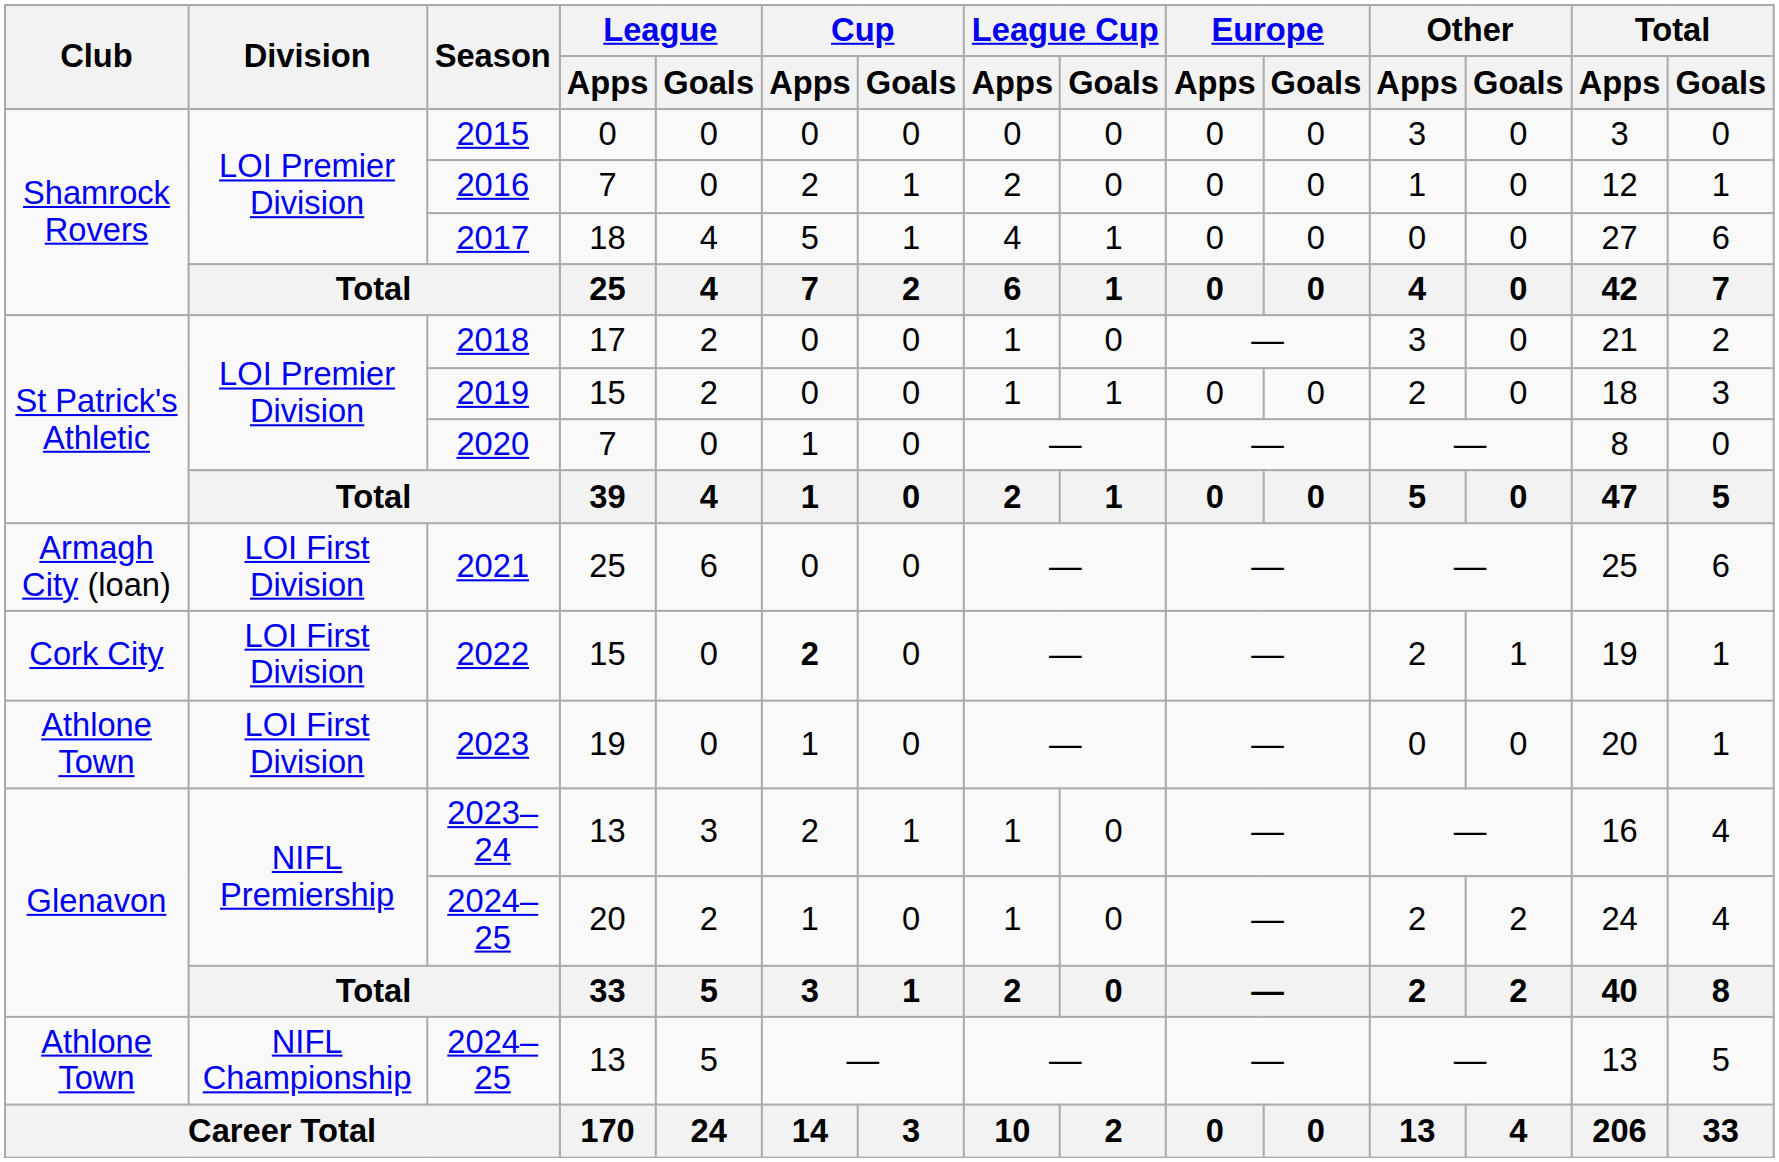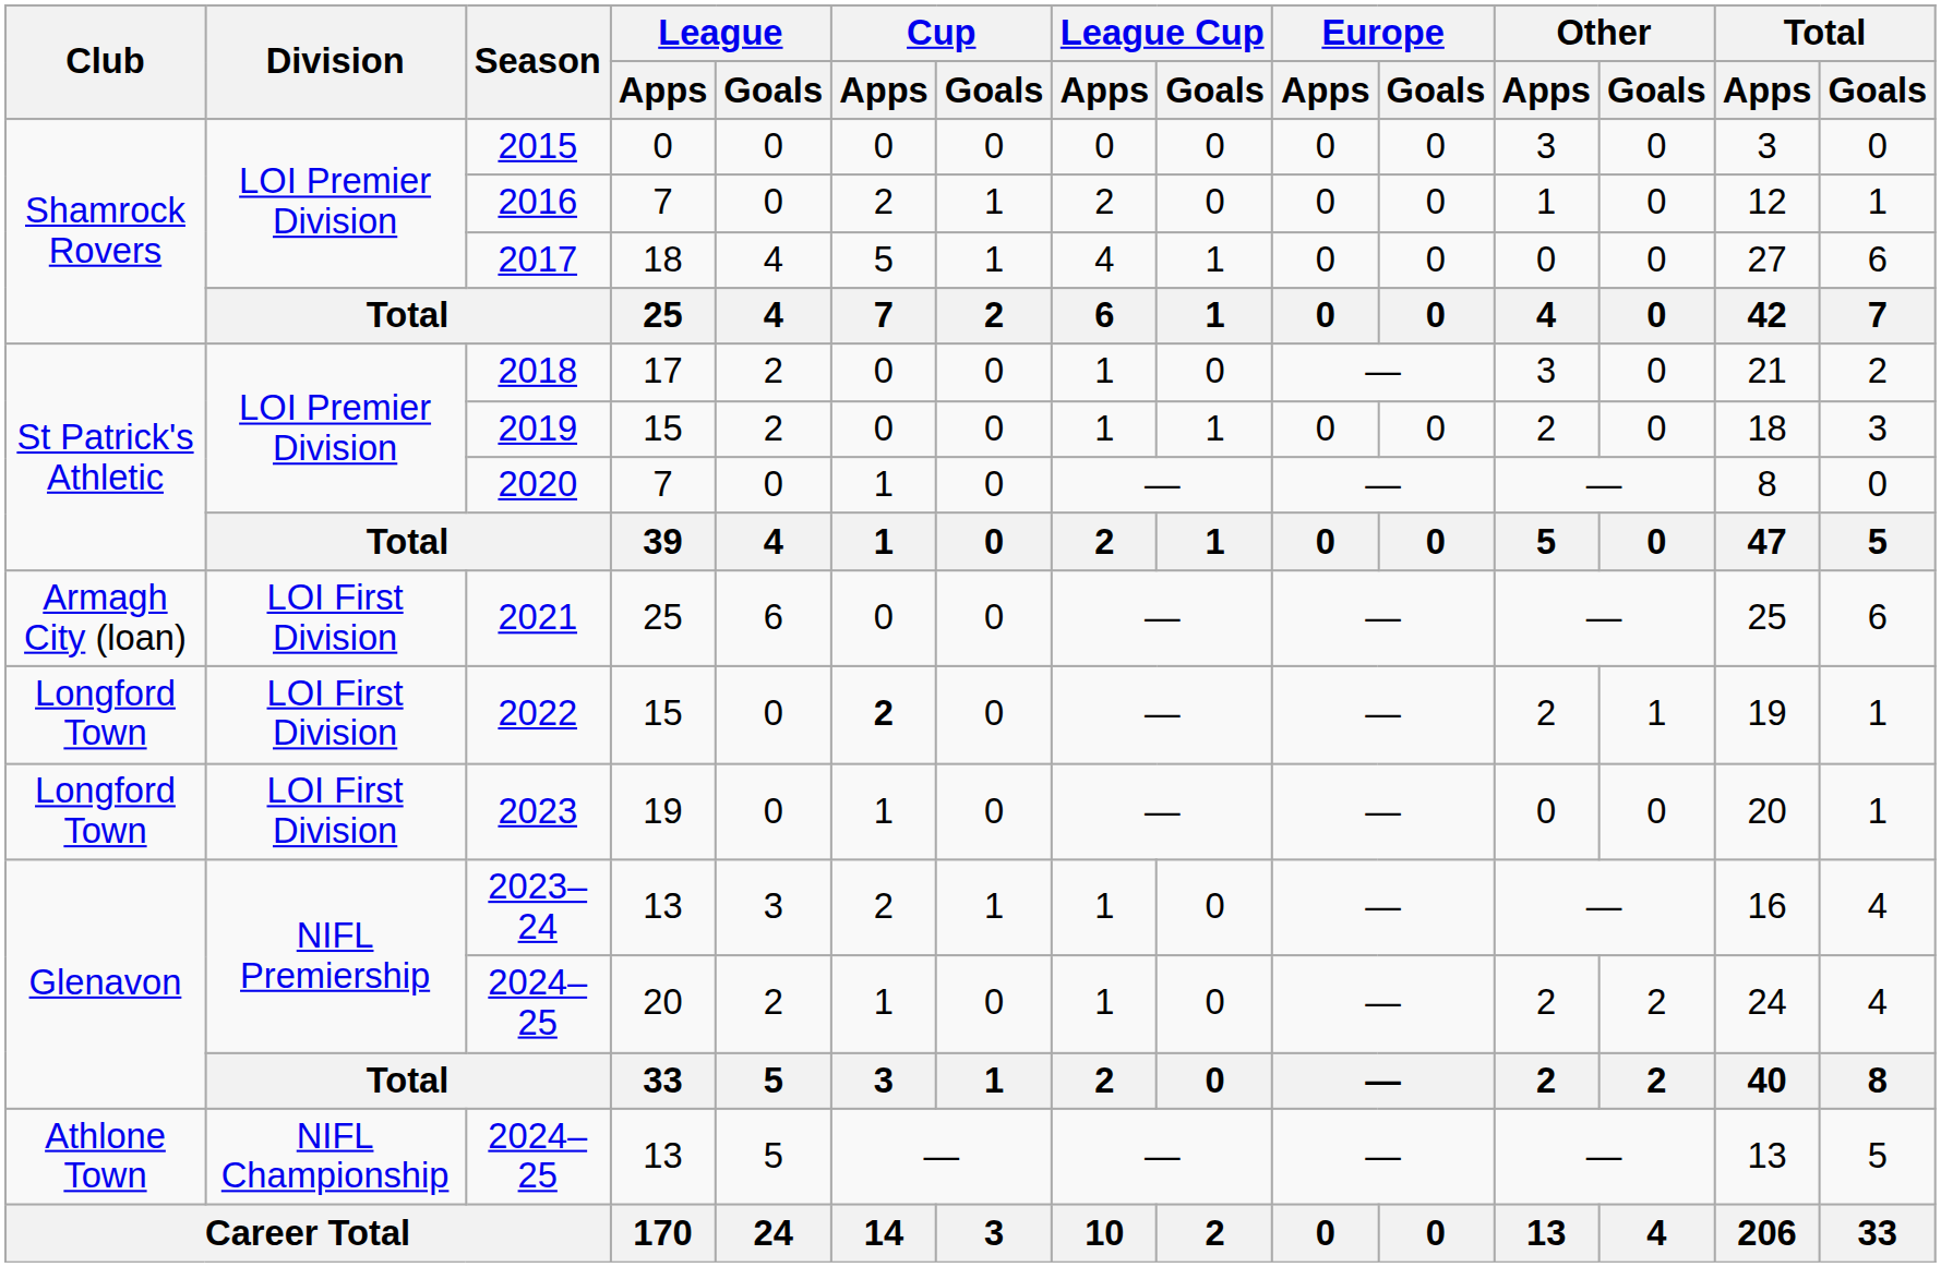2022 | Club: Cork City -> Longford Town
2023 | Club: Athlone Town -> Longford Town
